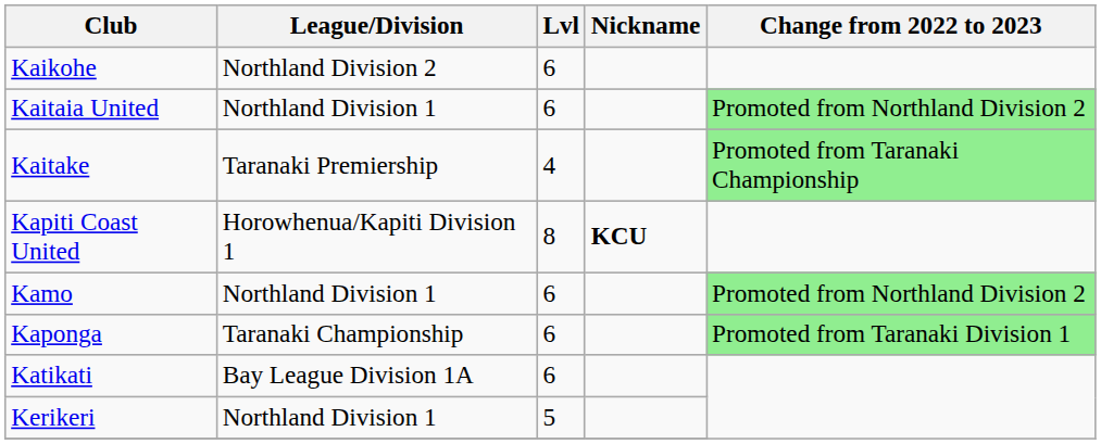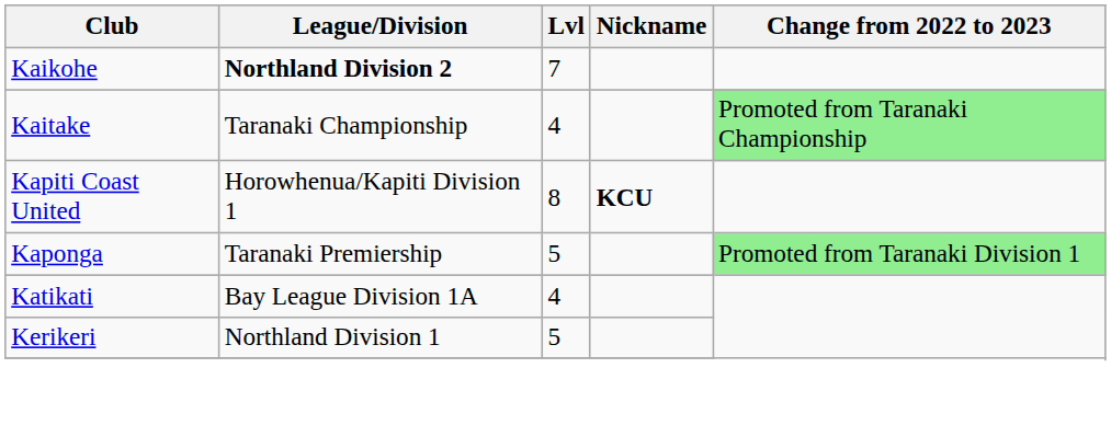Kaikohe | League/Division: normal -> bold
Kaikohe | Lvl: 6 -> 7
- row: Kaitaia United | Northland Division 1 | 6 | Promoted from Northland Division 2
Kaitake | League/Division: Taranaki Premiership -> Taranaki Championship
- row: Kamo | Northland Division 1 | 6 | Promoted from Northland Division 2
Kaponga | League/Division: Taranaki Championship -> Taranaki Premiership
Kaponga | Lvl: 6 -> 5
Katikati | Lvl: 6 -> 4
